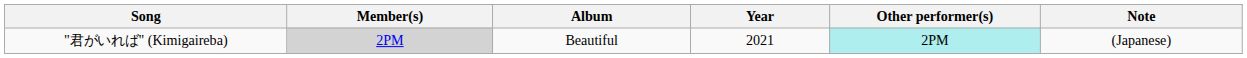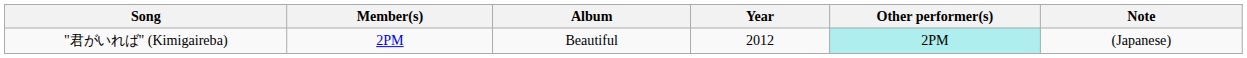"君がいれば" (Kimigaireba) | Member(s): lightgrey background -> no background
"君がいれば" (Kimigaireba) | Year: 2021 -> 2012
